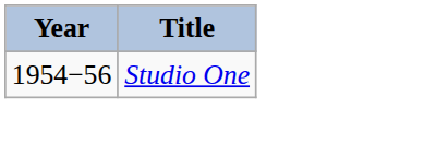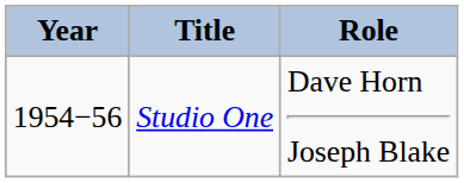+ column: Role | Dave Horn Joseph Blake
